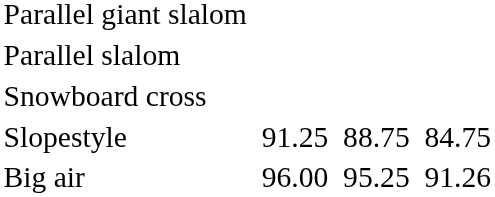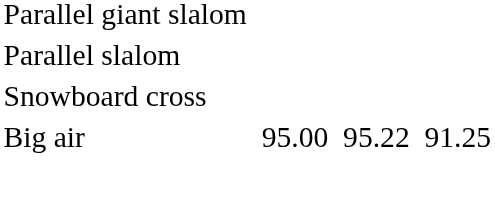- row: Slopestyle | 91.25 | 88.75 | 84.75
Big air | column 3: 96.00 -> 95.00
Big air | column 5: 95.25 -> 95.22
Big air | column 7: 91.26 -> 91.25
